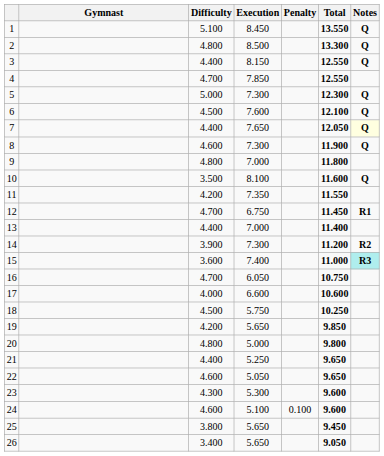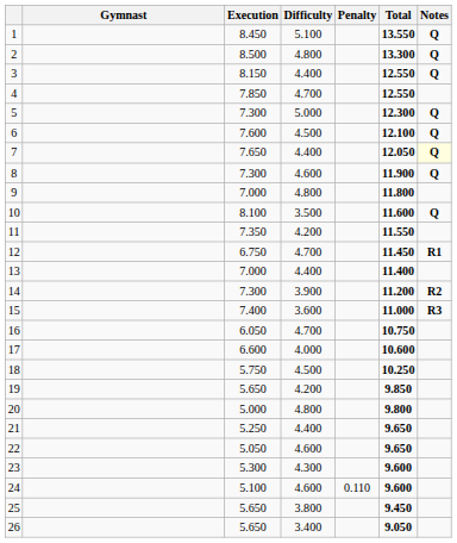columns swapped: Difficulty <-> Execution
15 | Notes: paleturquoise background -> no background
24 | Penalty: 0.100 -> 0.110
